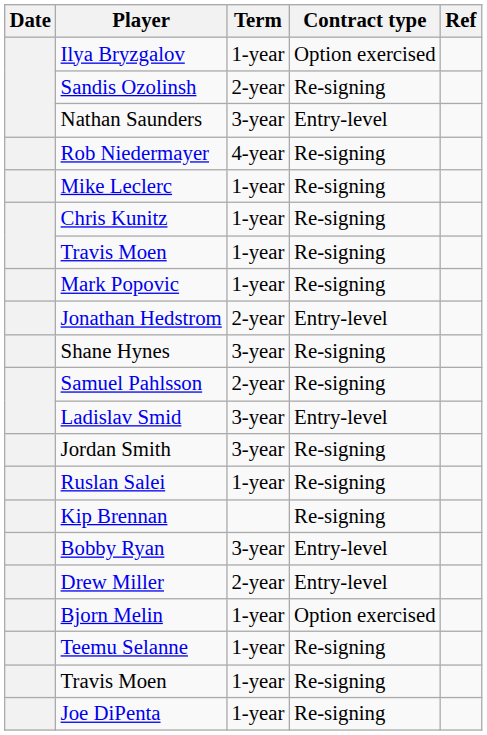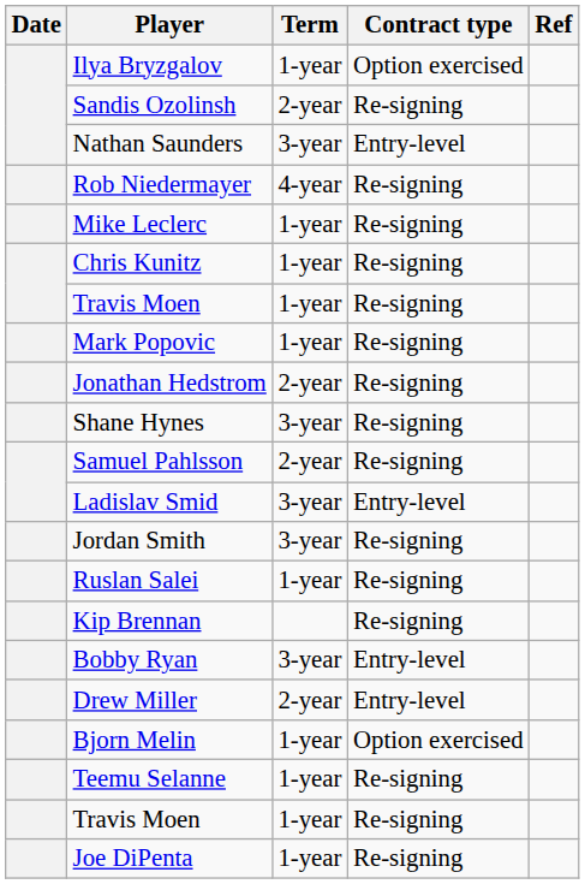Jonathan Hedstrom | Contract type: Entry-level -> Re-signing
